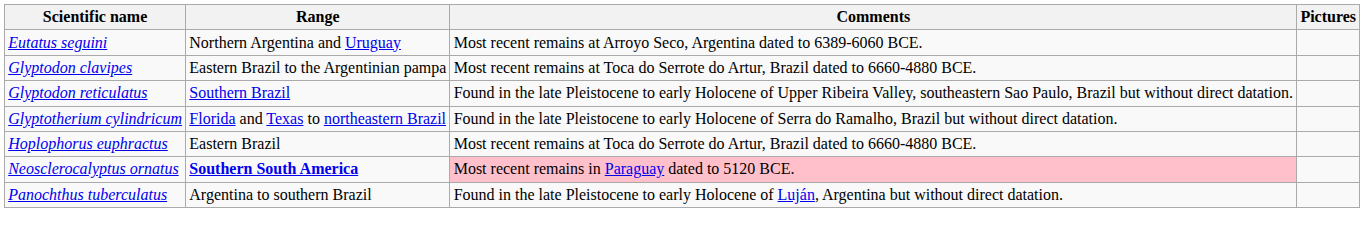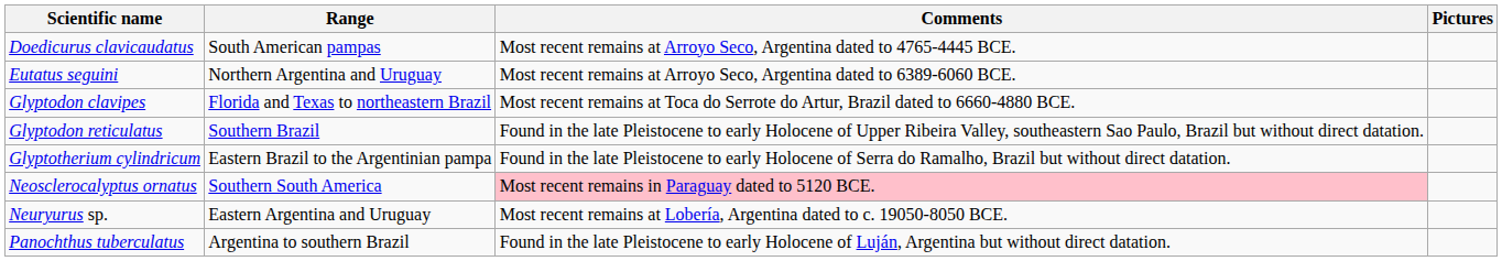+ row: Doedicurus clavicaudatus | South American pampas | Most recent remains at Arroyo Seco, Argentina dated to 4765-4445 BCE.
Glyptodon clavipes | Range: Eastern Brazil to the Argentinian pampa -> Florida and Texas to northeastern Brazil
Glyptotherium cylindricum | Range: Florida and Texas to northeastern Brazil -> Eastern Brazil to the Argentinian pampa
- row: Hoplophorus euphractus | Eastern Brazil | Most recent remains at Toca do Serrote do Artur, Brazil dated to 6660-4880 BCE.
Neosclerocalyptus ornatus | Range: bold -> normal
+ row: Neuryurus sp. | Eastern Argentina and Uruguay | Most recent remains at Lobería, Argentina dated to c. 19050-8050 BCE.
